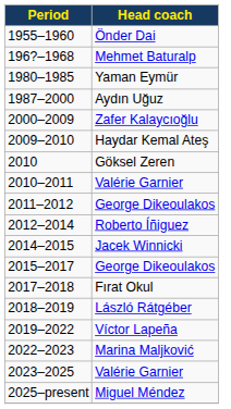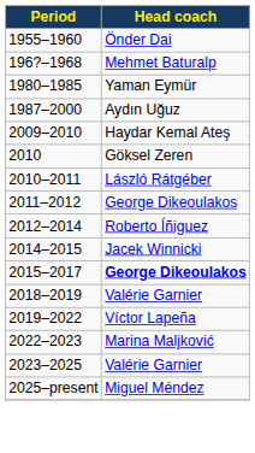- row: 2000–2009 | Zafer Kalaycıoğlu
2010–2011 | Head coach: Valérie Garnier -> László Rátgéber
2015–2017 | Head coach: normal -> bold
- row: 2017–2018 | Fırat Okul
2018–2019 | Head coach: László Rátgéber -> Valérie Garnier
